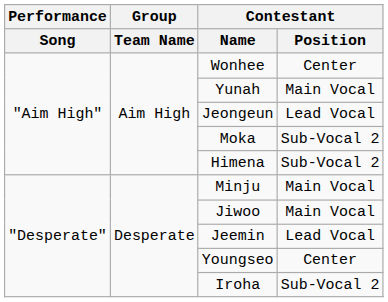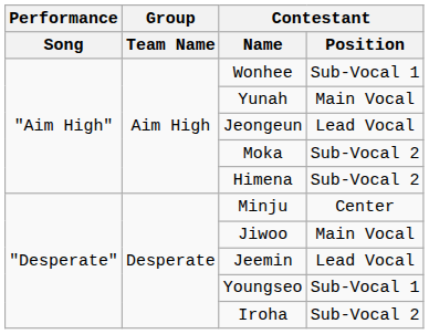Wonhee | Contestant / Position: Center -> Sub-Vocal 1
Minju | Contestant / Position: Main Vocal -> Center
Youngseo | Contestant / Position: Center -> Sub-Vocal 1
